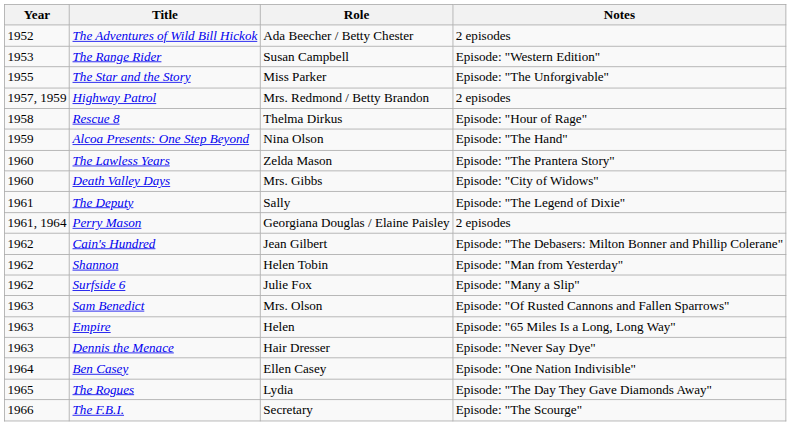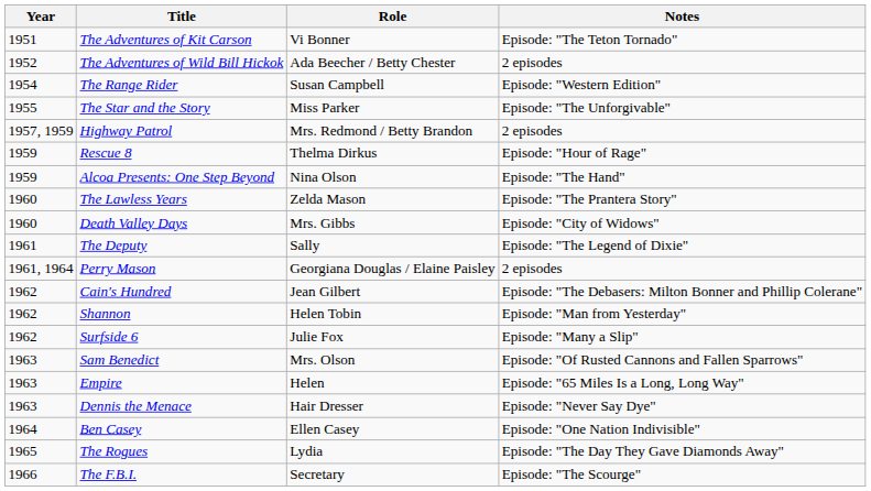+ row: 1951 | The Adventures of Kit Carson | Vi Bonner | Episode: "The Teton Tornado"
The Range Rider | Year: 1953 -> 1954
Rescue 8 | Year: 1958 -> 1959
